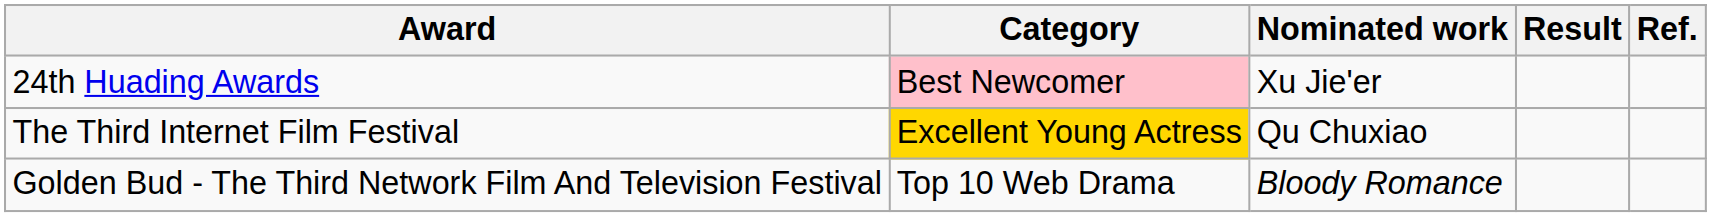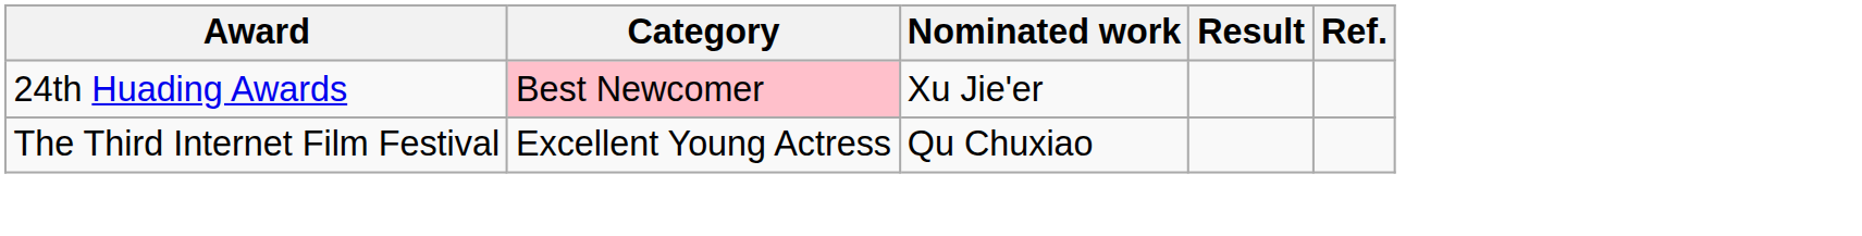The Third Internet Film Festival | Category: gold background -> no background
- row: Golden Bud - The Third Network Film And Television Festival | Top 10 Web Drama | Bloody Romance
